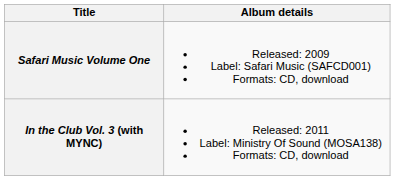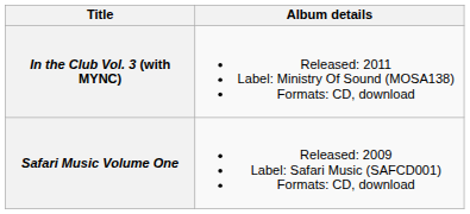rows swapped: Safari Music Volume One <-> In the Club Vol. 3 (with MYNC)
